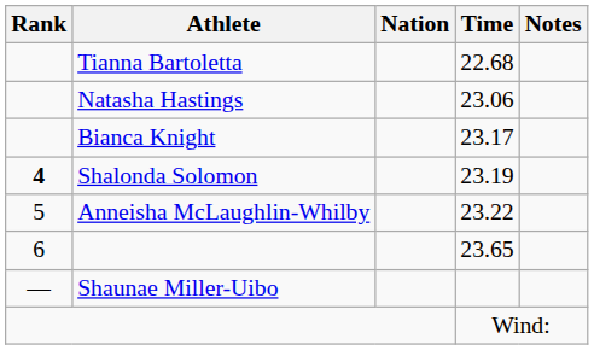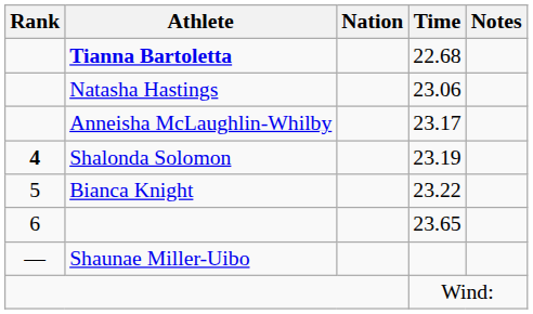22.68 | Athlete: normal -> bold
23.17 | Athlete: Bianca Knight -> Anneisha McLaughlin-Whilby
23.22 | Athlete: Anneisha McLaughlin-Whilby -> Bianca Knight
